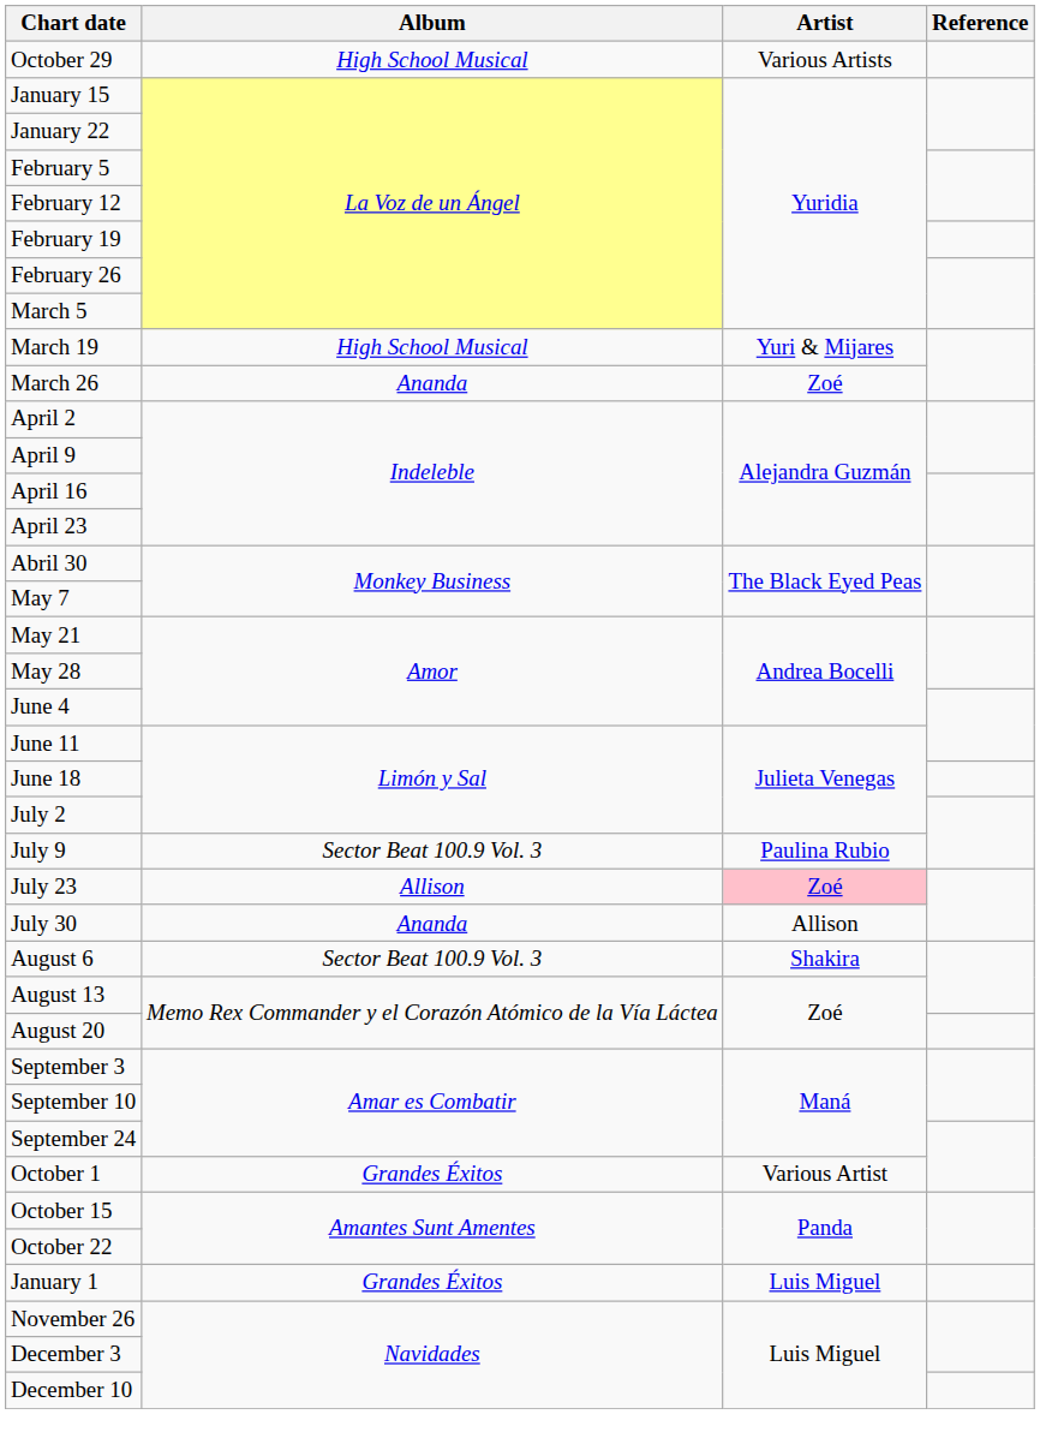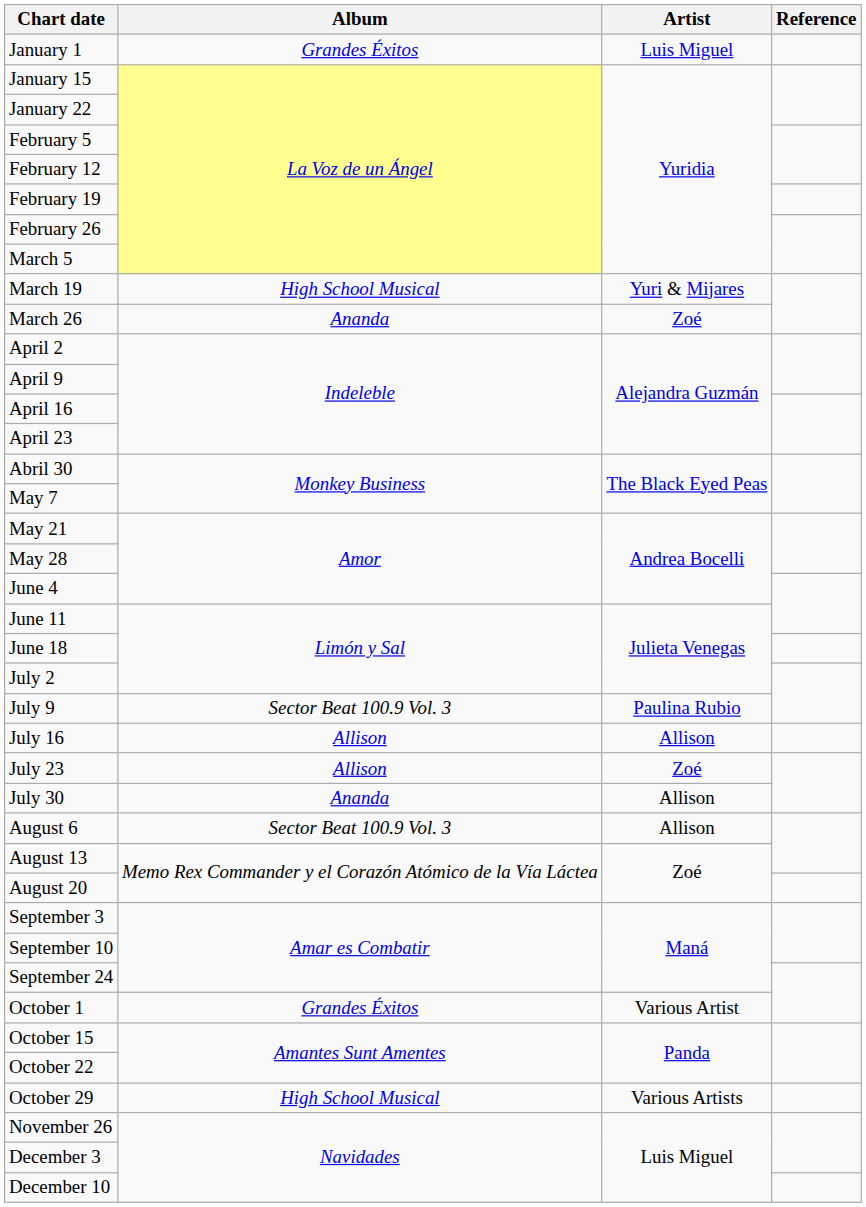rows swapped: January 1 <-> October 29
+ row: July 16 | Allison | Allison
July 23 | Artist: pink background -> no background
August 6 | Artist: Shakira -> Allison
